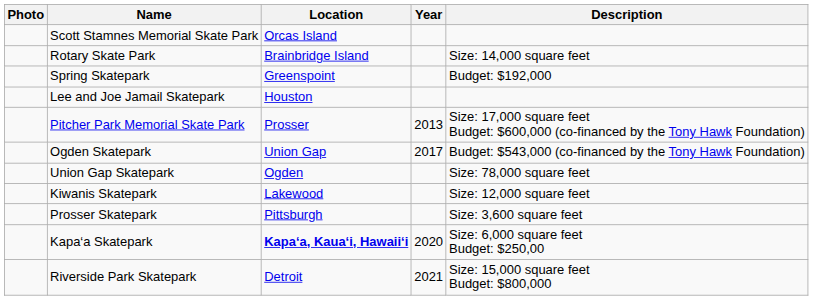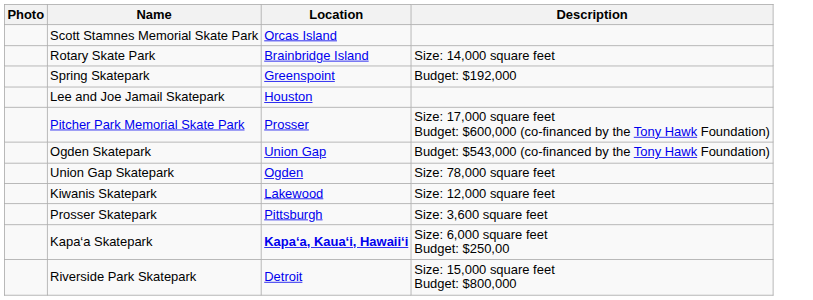- column: Year | 2013 | 2017 | 2020 | 2021
